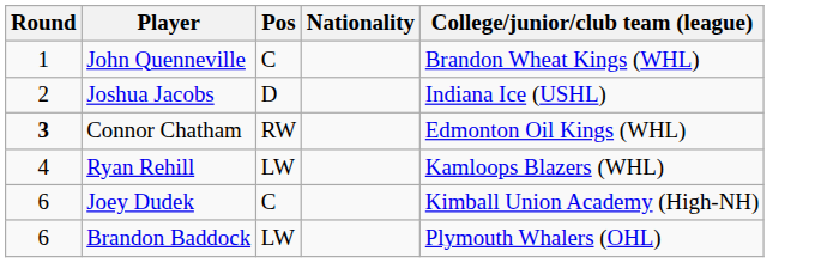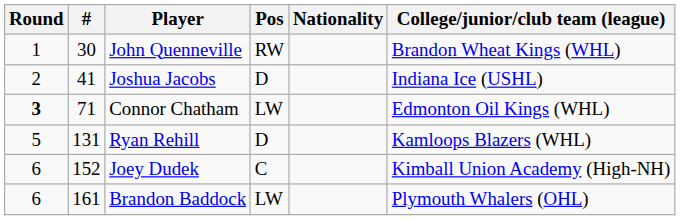+ column: # | 30 | 41 | 71 | 131 | 152 | 161
John Quenneville | Pos: C -> RW
Connor Chatham | Pos: RW -> LW
Ryan Rehill | Round: 4 -> 5
Ryan Rehill | Pos: LW -> D
